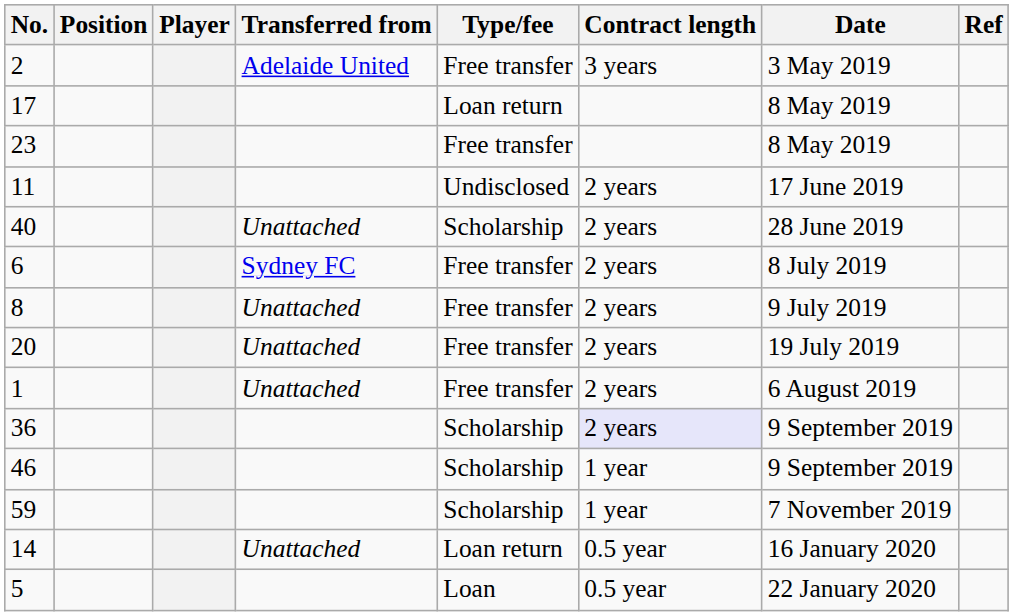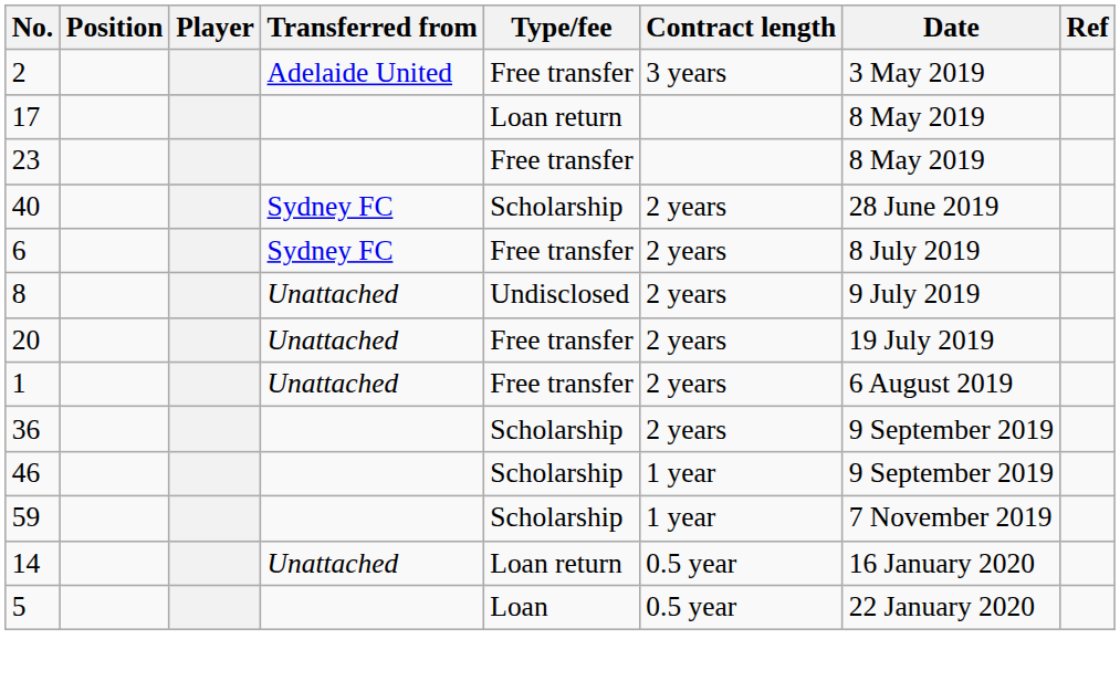- row: 11 | Undisclosed | 2 years | 17 June 2019
40 | Transferred from: Unattached -> Sydney FC
8 | Type/fee: Free transfer -> Undisclosed
36 | Contract length: lavender background -> no background
